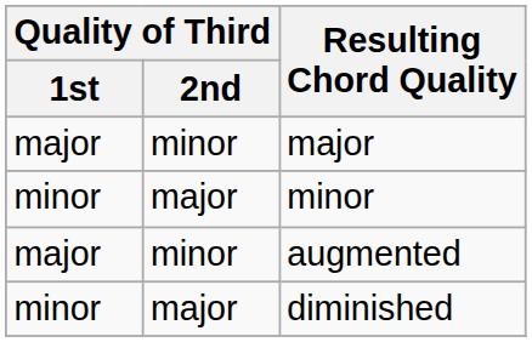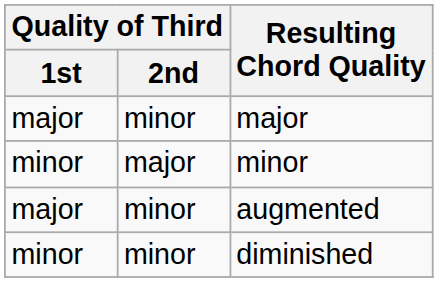diminished | Quality of Third / 2nd: major -> minor
